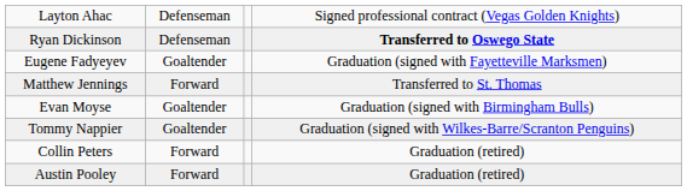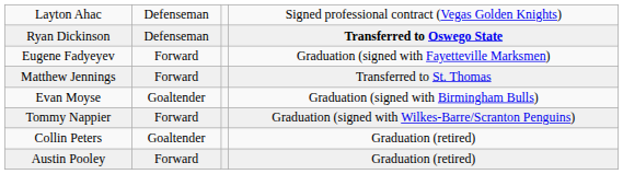Eugene Fadyeyev | column 2: Goaltender -> Forward
Tommy Nappier | column 2: Goaltender -> Forward
Collin Peters | column 2: Forward -> Goaltender
